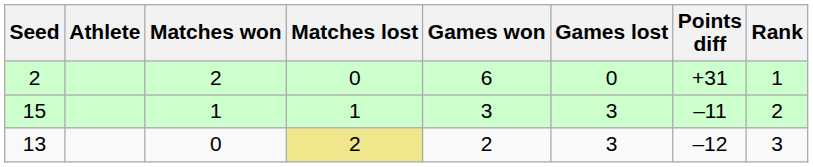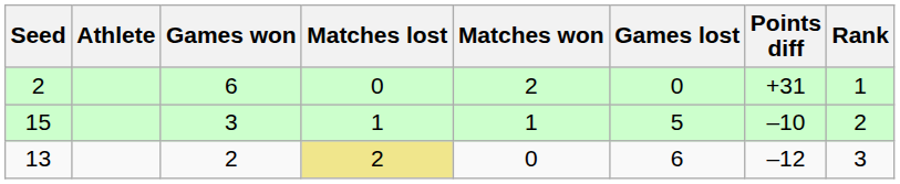columns swapped: Matches won <-> Games won
15 | Games lost: 3 -> 5
15 | Points diff: –11 -> –10
13 | Games lost: 3 -> 6
